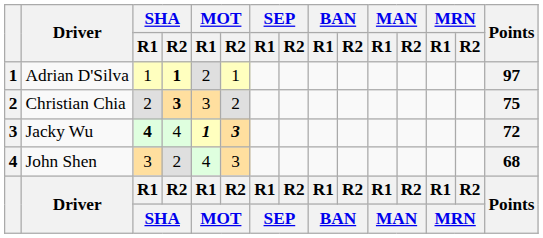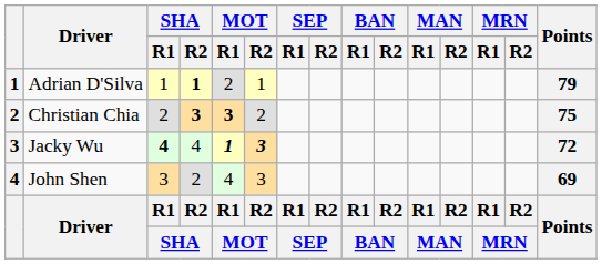Adrian D'Silva | Points: 97 -> 79
Christian Chia | MOT / R1: normal -> bold
John Shen | Points: 68 -> 69
